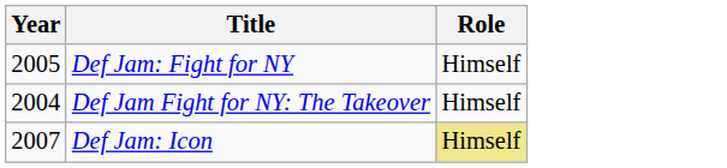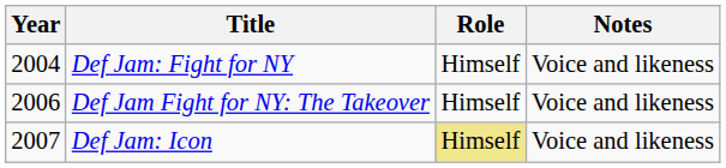+ column: Notes | Voice and likeness | Voice and likeness | Voice and likeness
Def Jam: Fight for NY | Year: 2005 -> 2004
Def Jam Fight for NY: The Takeover | Year: 2004 -> 2006
